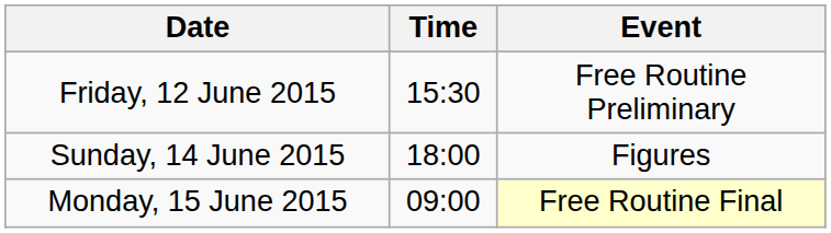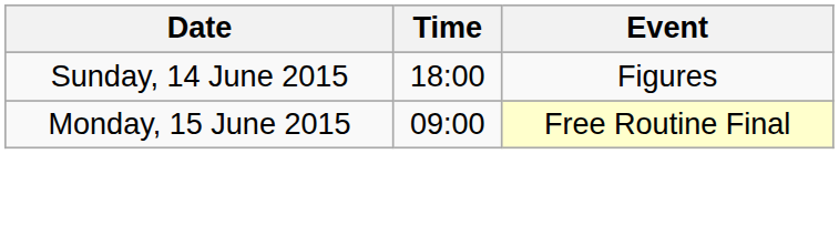- row: Friday, 12 June 2015 | 15:30 | Free Routine Preliminary
